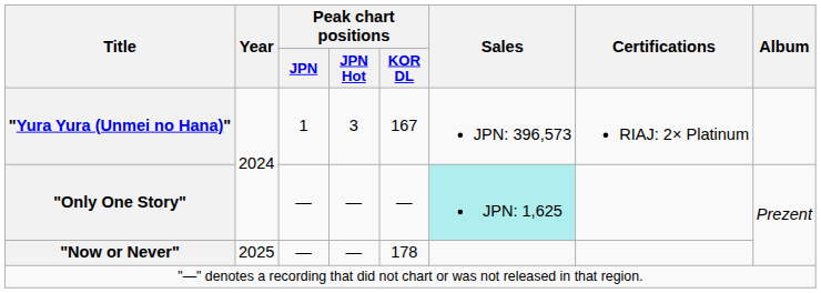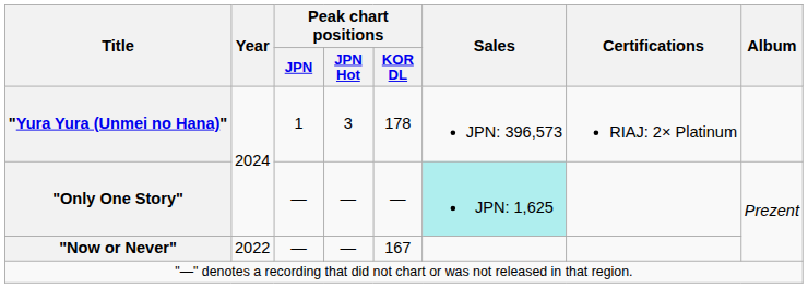"Yura Yura (Unmei no Hana)" | Peak chart positions / KOR DL: 167 -> 178
"Now or Never" | Year: 2025 -> 2022
"Now or Never" | Peak chart positions / KOR DL: 178 -> 167
